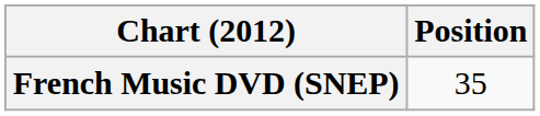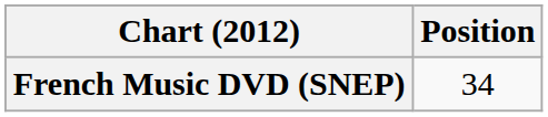French Music DVD (SNEP) | Position: 35 -> 34
